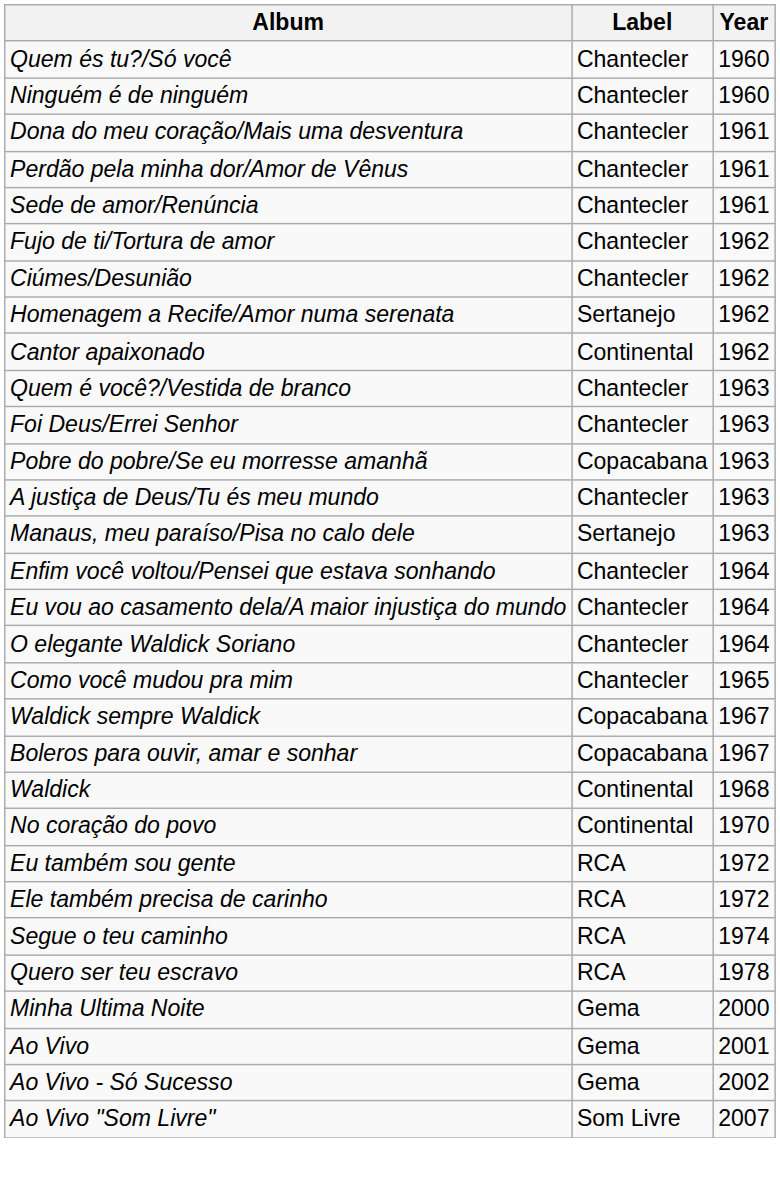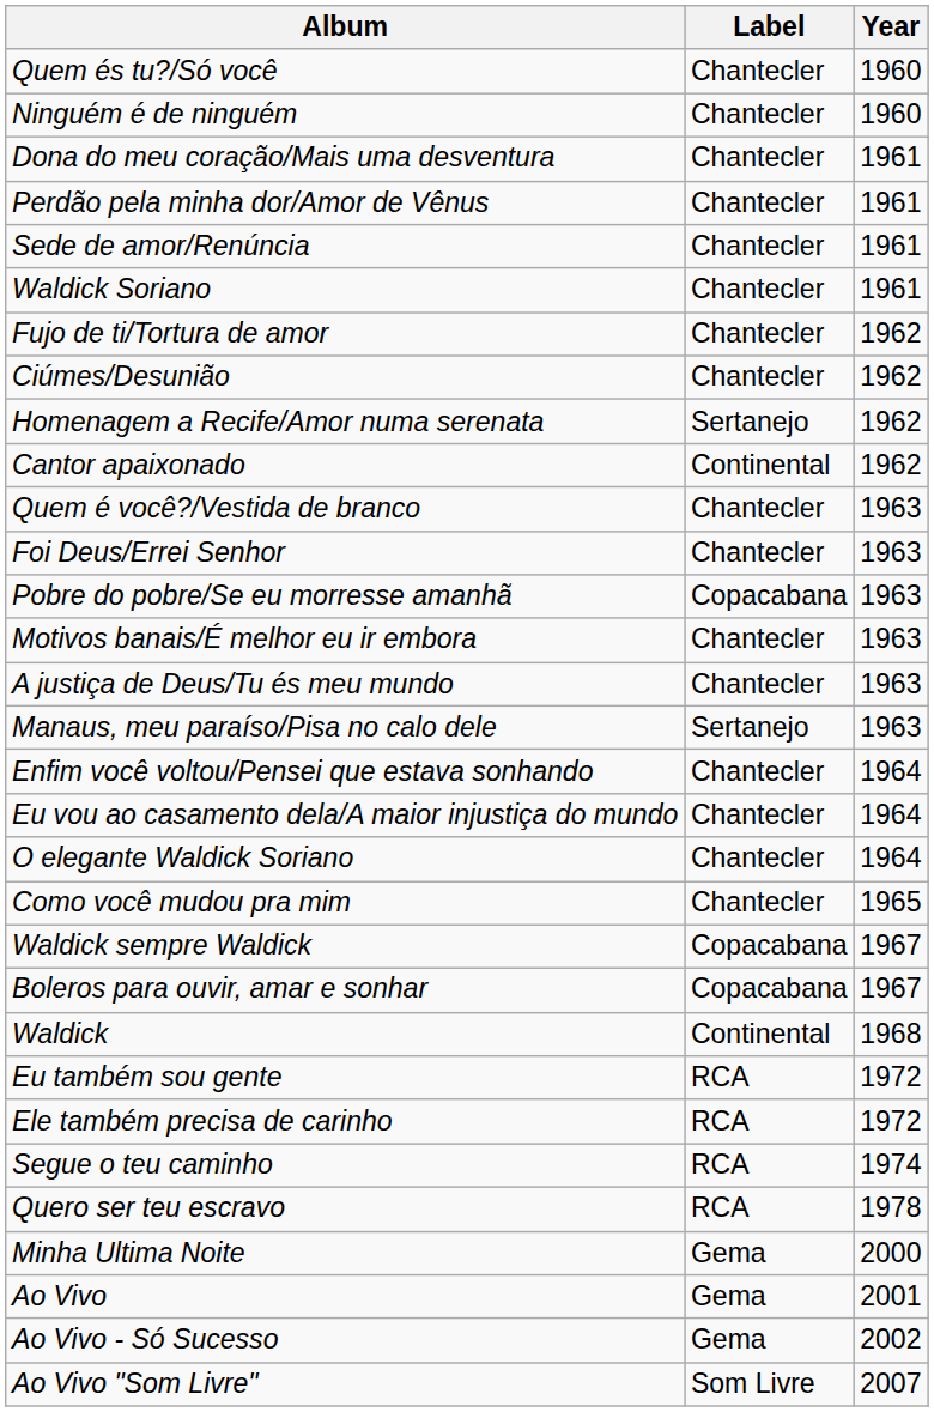+ row: Waldick Soriano | Chantecler | 1961
+ row: Motivos banais/É melhor eu ir embora | Chantecler | 1963
- row: No coração do povo | Continental | 1970
